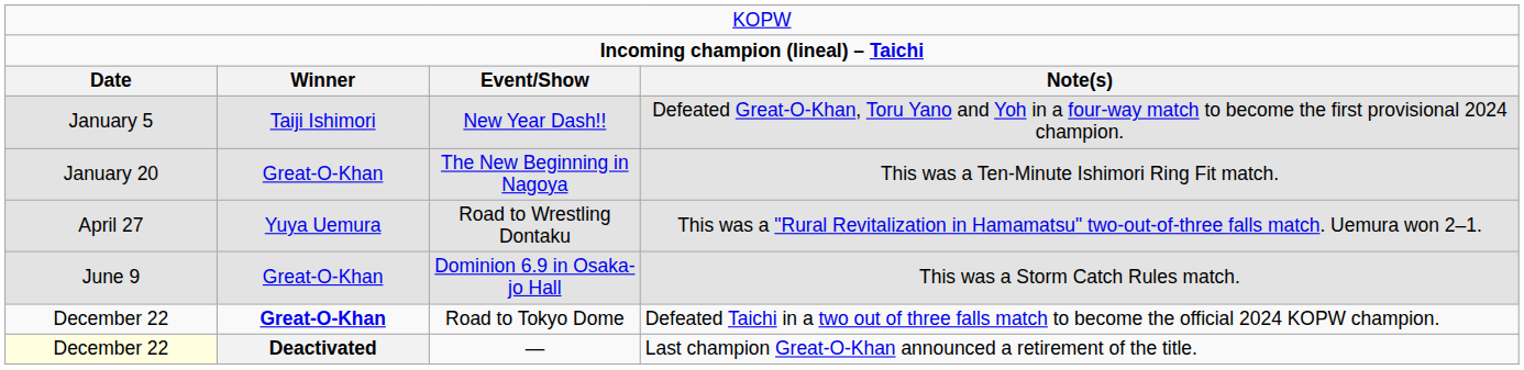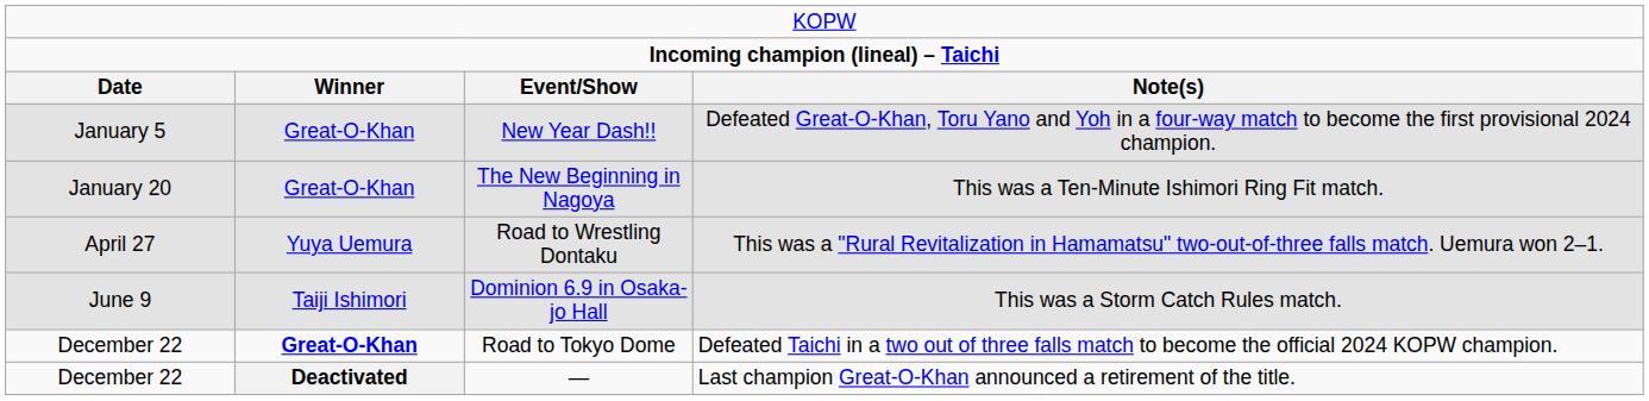New Year Dash!! | column 2: Taiji Ishimori -> Great-O-Khan
Dominion 6.9 in Osaka-jo Hall | column 2: Great-O-Khan -> Taiji Ishimori
— | column 1: lightyellow background -> no background
